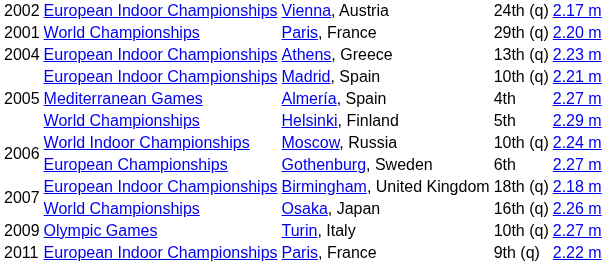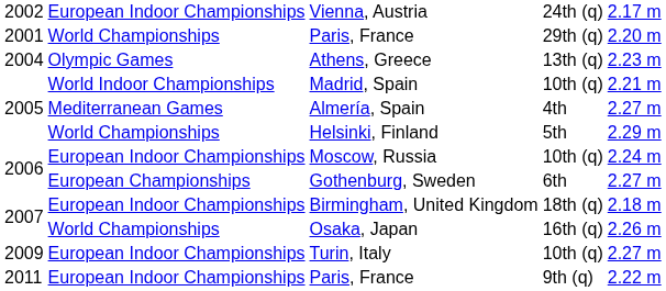Athens, Greece | column 2: European Indoor Championships -> Olympic Games
Madrid, Spain | column 2: European Indoor Championships -> World Indoor Championships
Moscow, Russia | column 2: World Indoor Championships -> European Indoor Championships
Turin, Italy | column 2: Olympic Games -> European Indoor Championships
